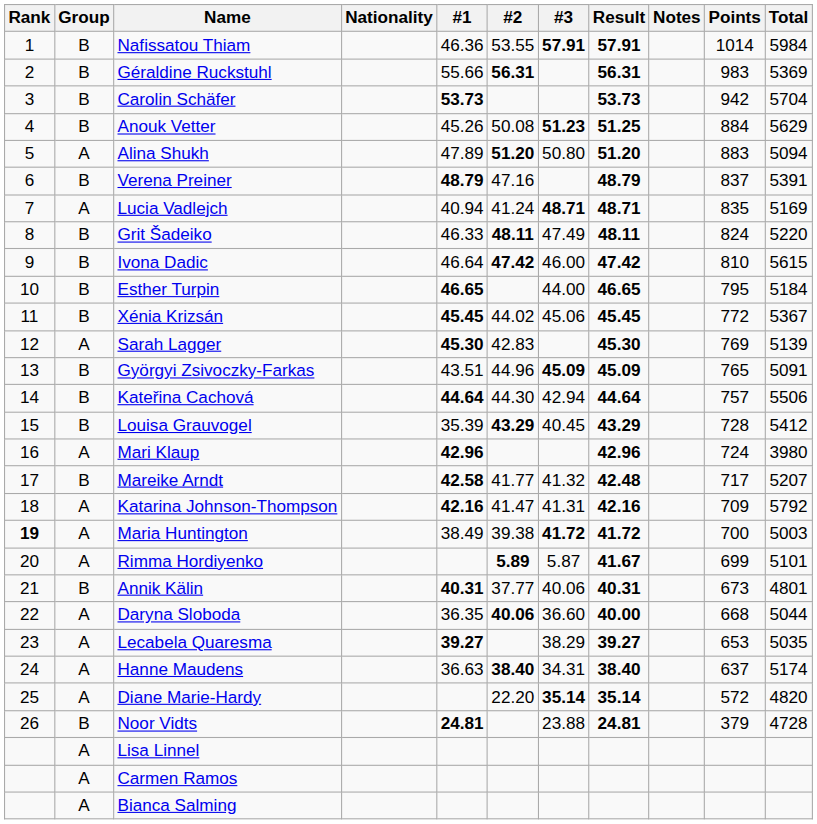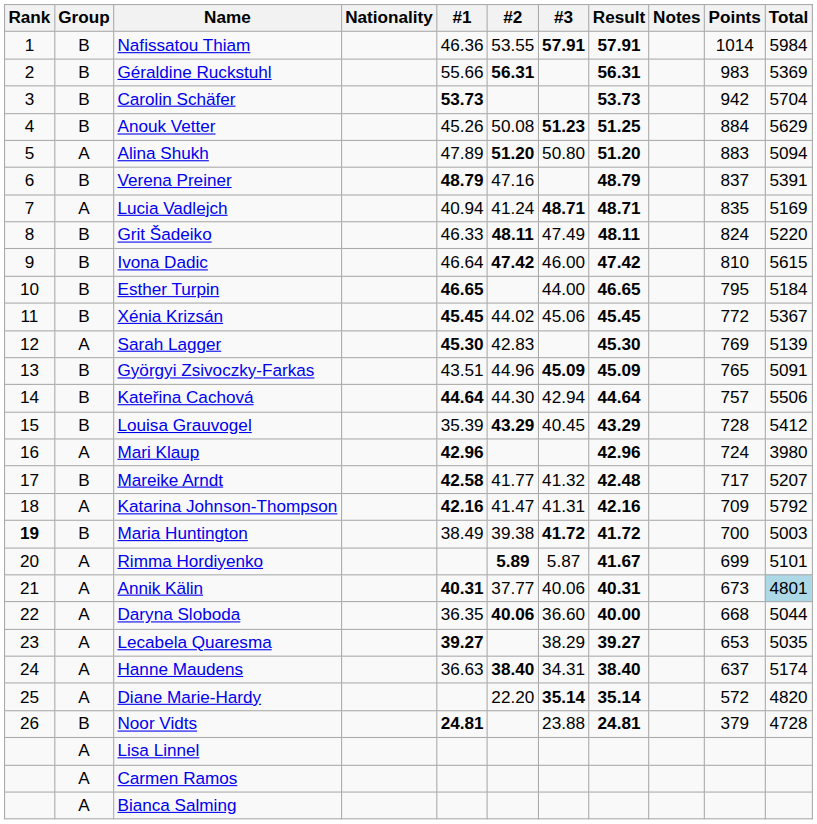Maria Huntington | Group: A -> B
Annik Kälin | Group: B -> A
Annik Kälin | Total: no background -> lightblue background
